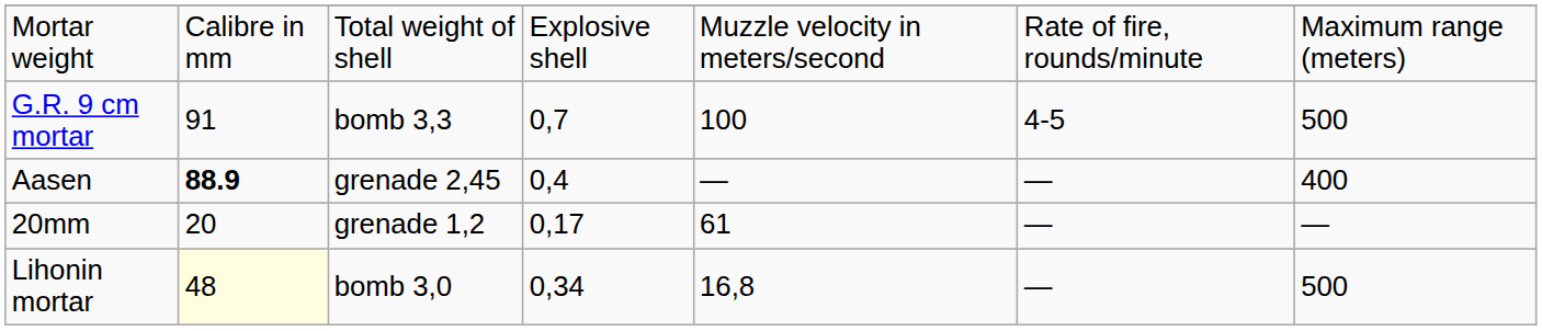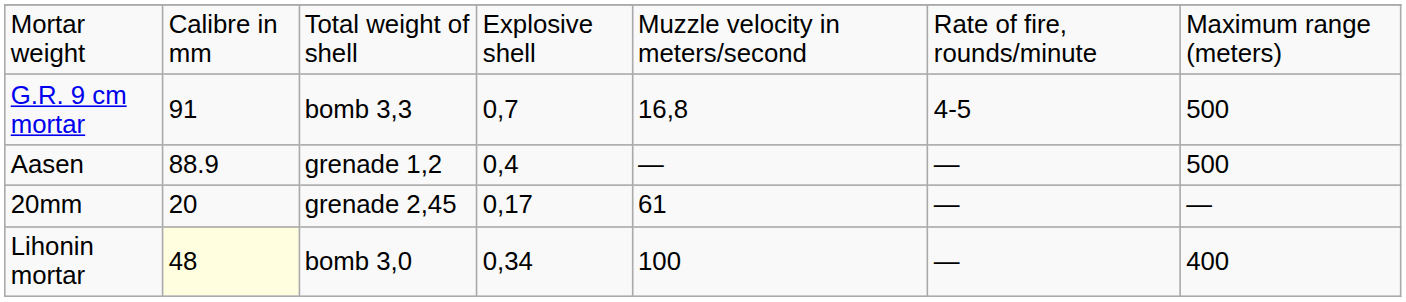G.R. 9 cm mortar | column 5: 100 -> 16,8
Aasen | column 2: bold -> normal
Aasen | column 3: grenade 2,45 -> grenade 1,2
Aasen | column 7: 400 -> 500
20mm | column 3: grenade 1,2 -> grenade 2,45
Lihonin mortar | column 5: 16,8 -> 100
Lihonin mortar | column 7: 500 -> 400
